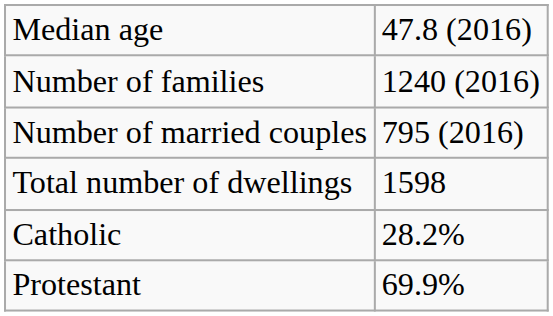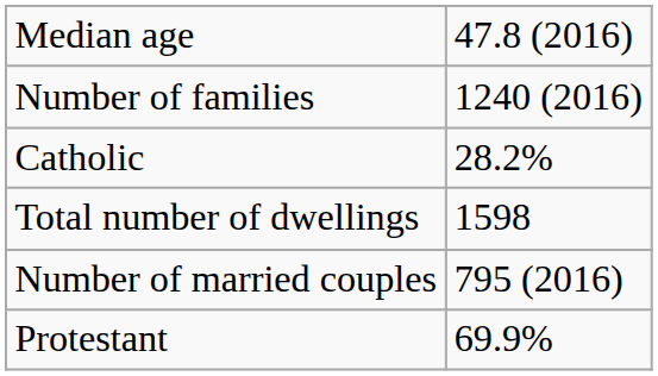rows swapped: Number of married couples <-> Catholic
